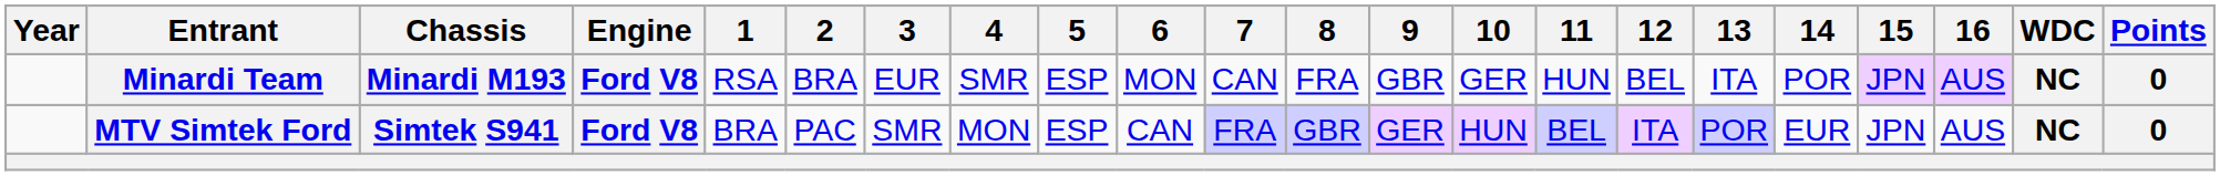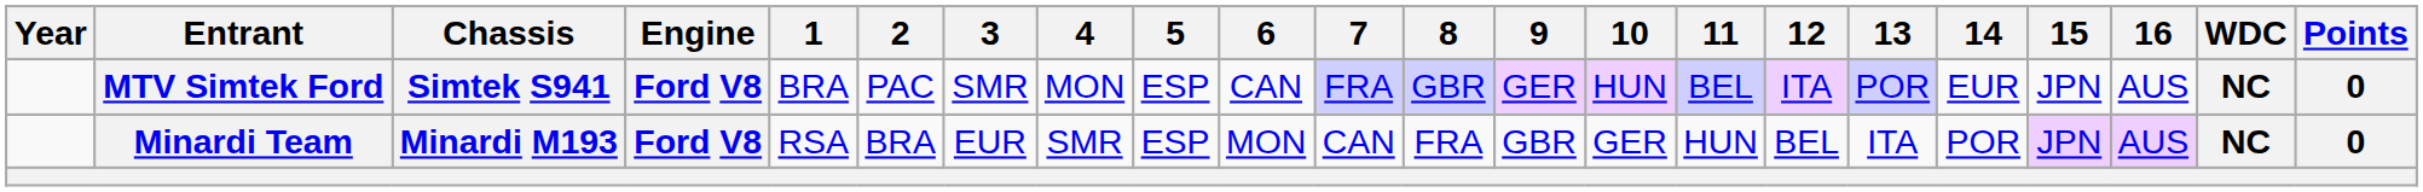rows swapped: Minardi Team <-> MTV Simtek Ford
